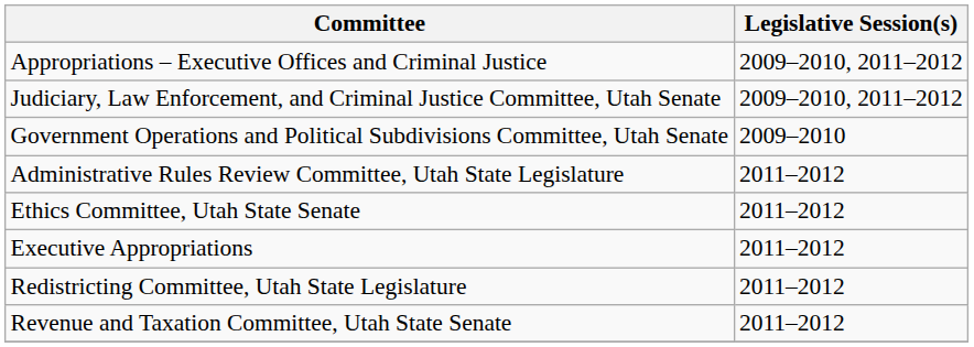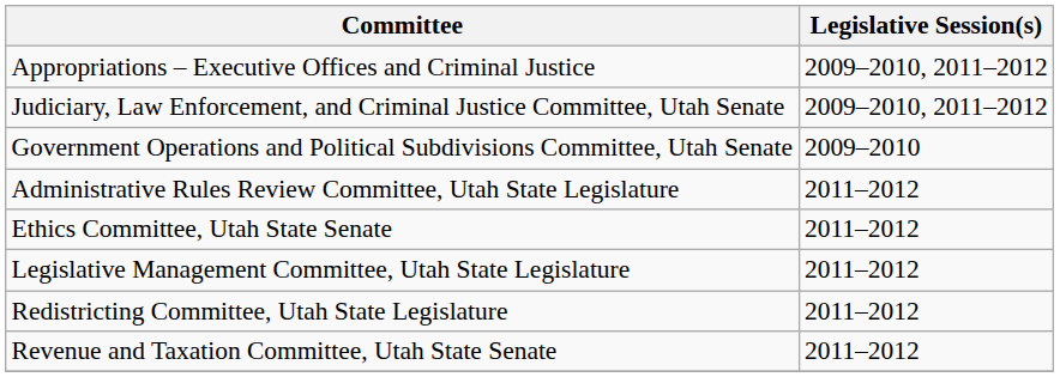- row: Executive Appropriations | 2011–2012
+ row: Legislative Management Committee, Utah State Legislature | 2011–2012
